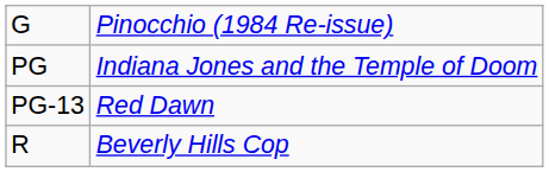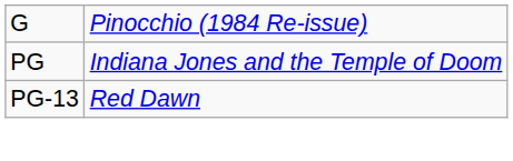- row: R | Beverly Hills Cop
